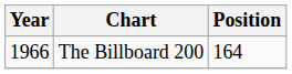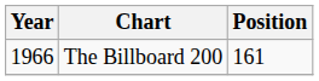The Billboard 200 | Position: 164 -> 161
